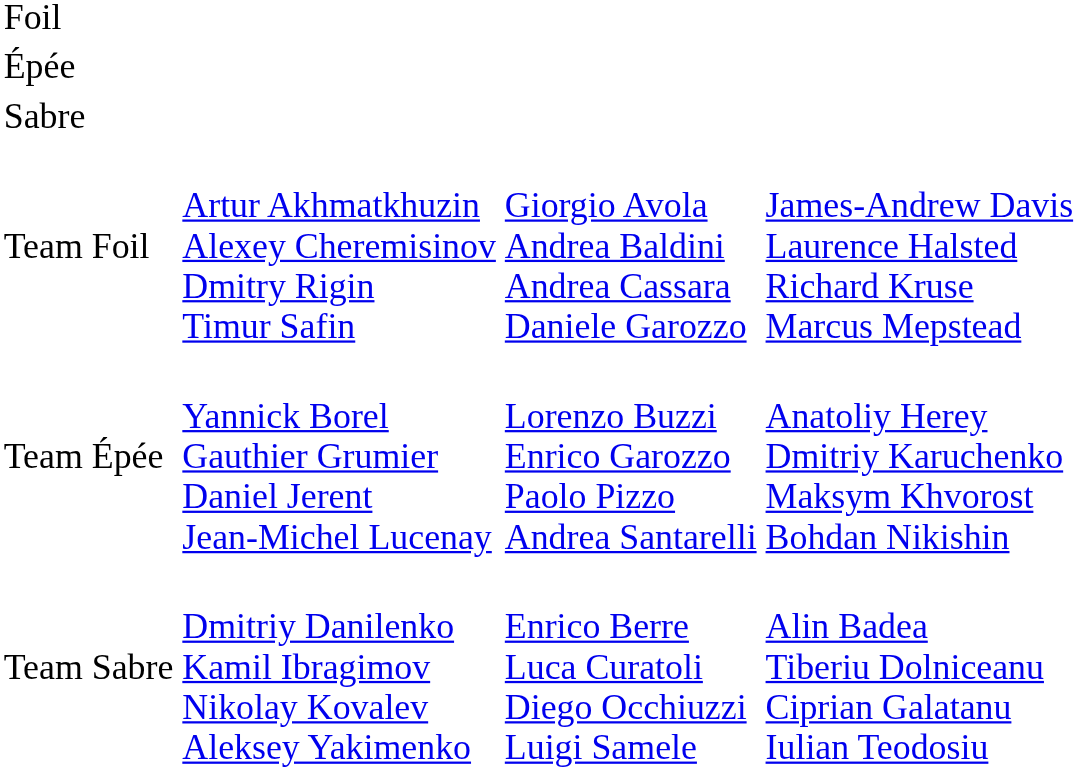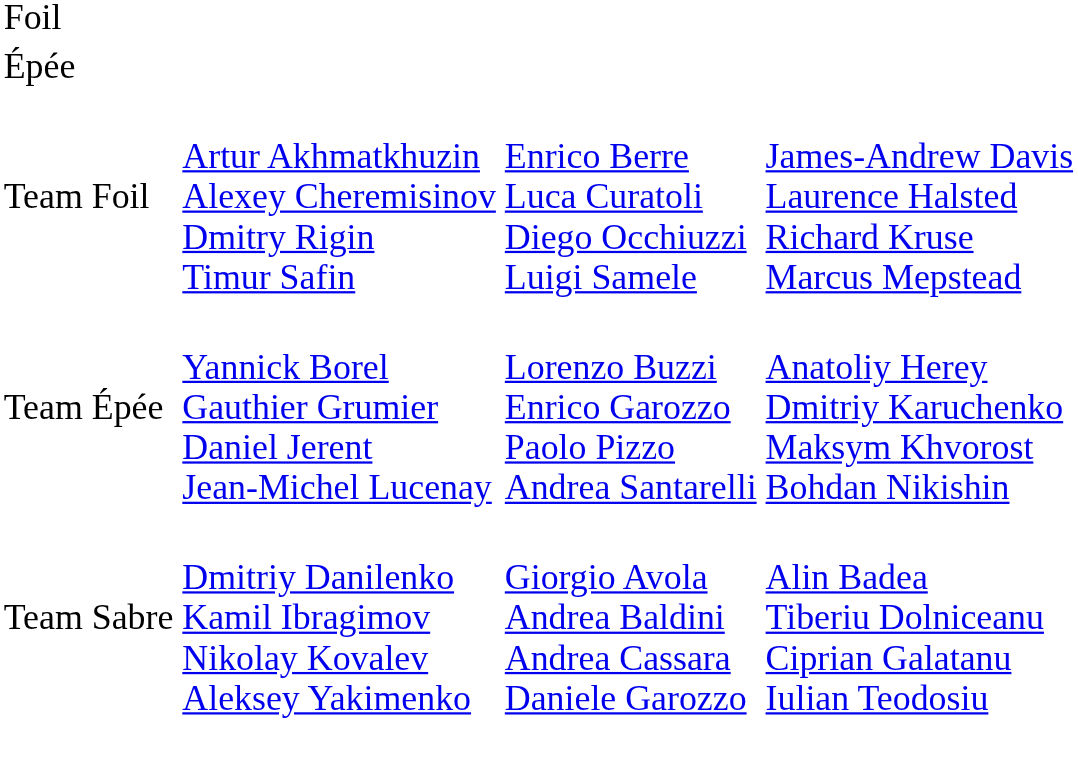- row: Sabre
Team Foil | column 3: Giorgio Avola Andrea Baldini Andrea Cassara Daniele Garozzo -> Enrico Berre Luca Curatoli Diego Occhiuzzi Luigi Samele
Team Sabre | column 3: Enrico Berre Luca Curatoli Diego Occhiuzzi Luigi Samele -> Giorgio Avola Andrea Baldini Andrea Cassara Daniele Garozzo
